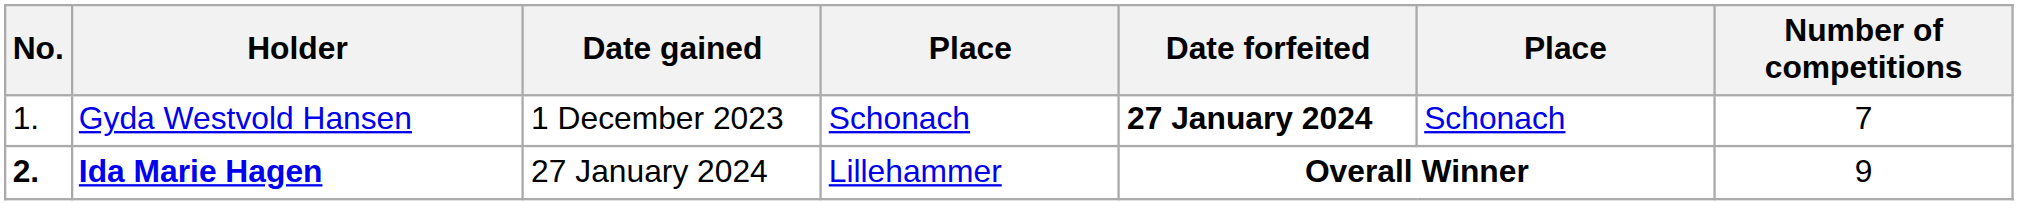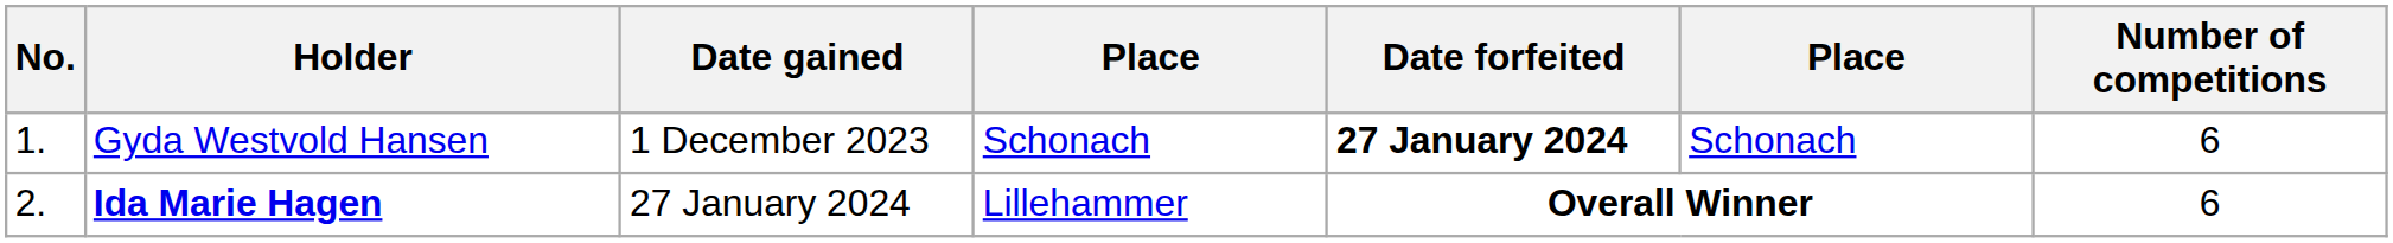Gyda Westvold Hansen | Number of competitions: 7 -> 6
Ida Marie Hagen | No.: bold -> normal
Ida Marie Hagen | Number of competitions: 9 -> 6
